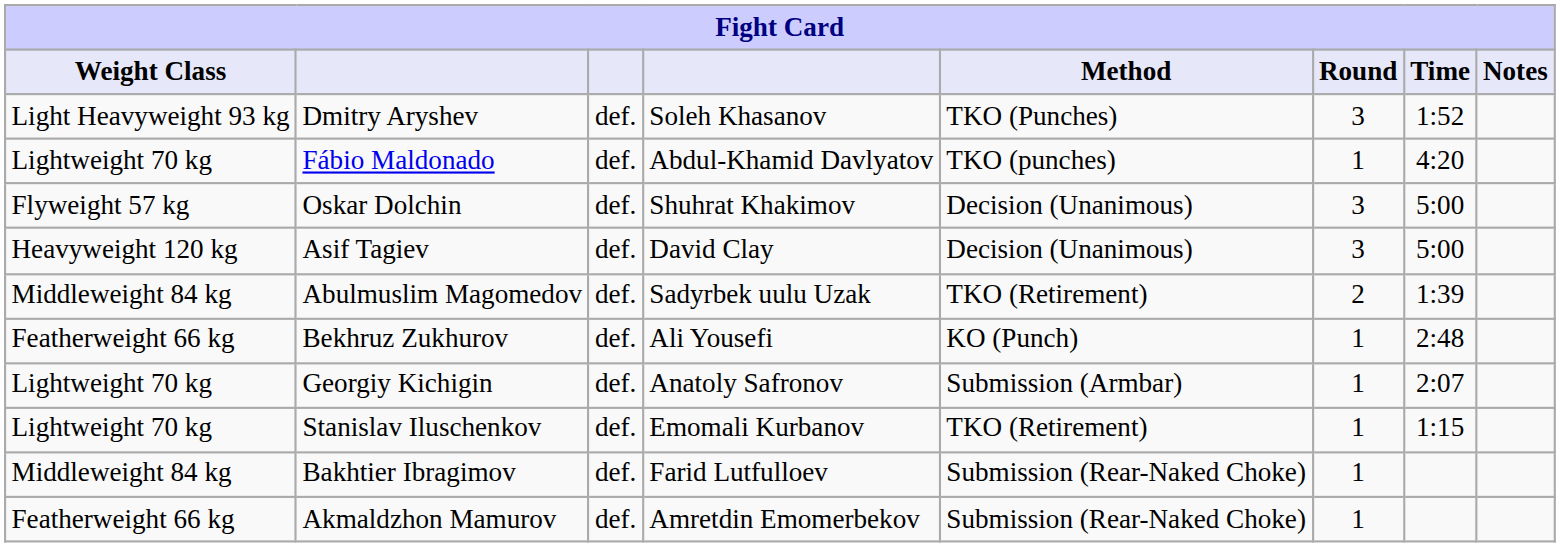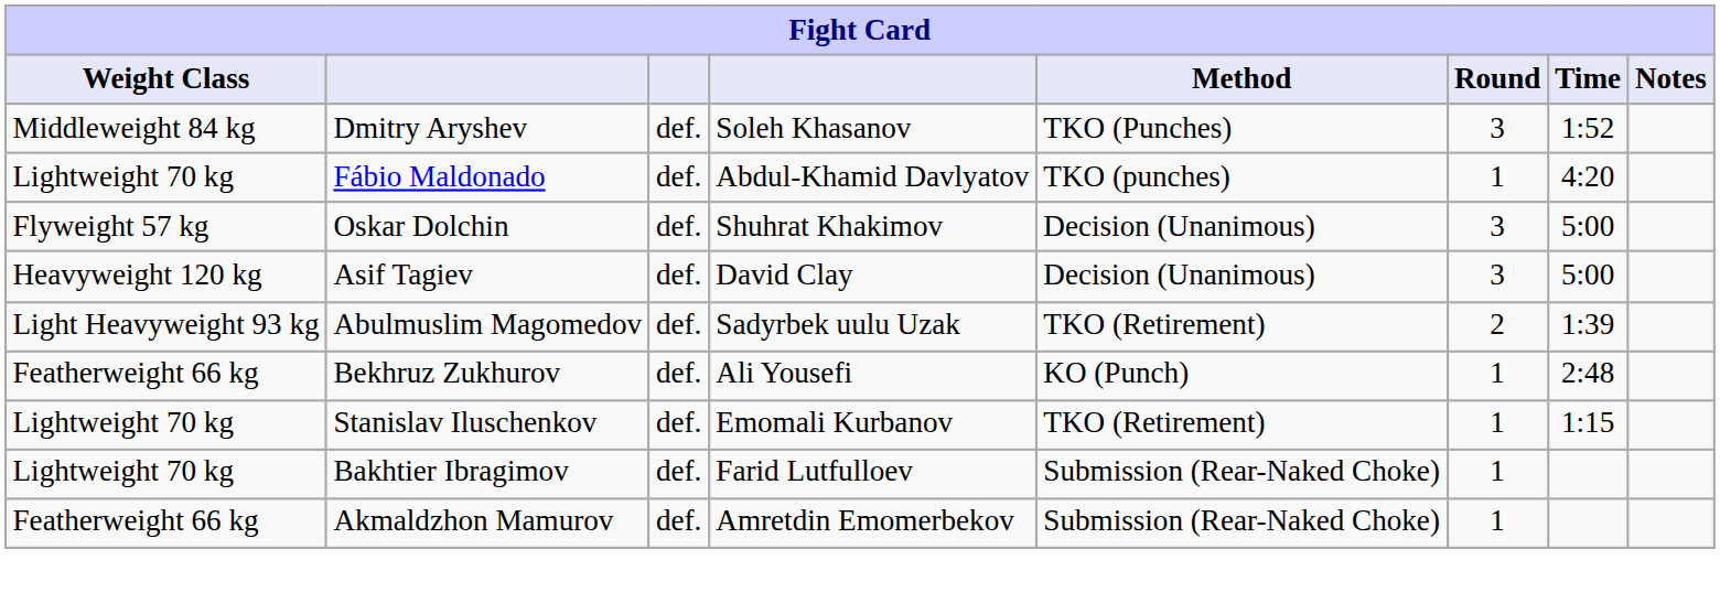Dmitry Aryshev | Weight Class: Light Heavyweight 93 kg -> Middleweight 84 kg
Abulmuslim Magomedov | Weight Class: Middleweight 84 kg -> Light Heavyweight 93 kg
- row: Lightweight 70 kg | Georgiy Kichigin | def. | Anatoly Safronov | Submission (Armbar) | 1 | 2:07
Bakhtier Ibragimov | Weight Class: Middleweight 84 kg -> Lightweight 70 kg
